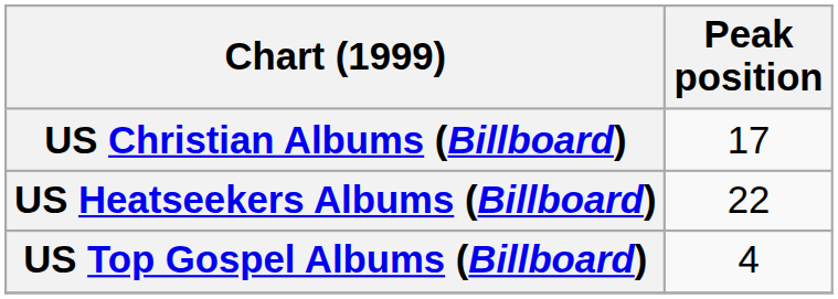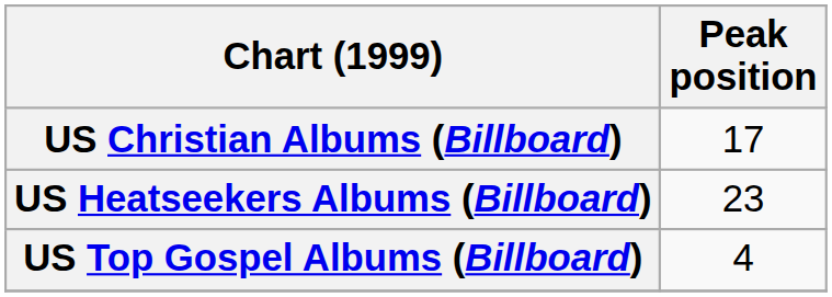US Heatseekers Albums (Billboard) | Peak position: 22 -> 23
